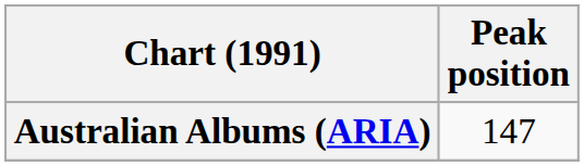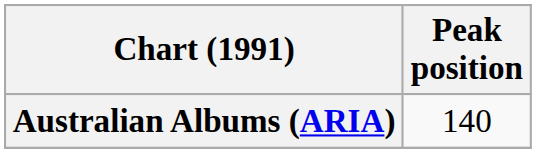Australian Albums (ARIA) | Peak position: 147 -> 140
